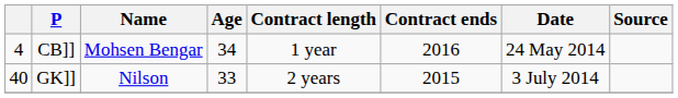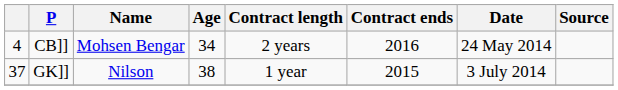CB]] | Contract length: 1 year -> 2 years
GK]] | column 1: 40 -> 37
GK]] | Age: 33 -> 38
GK]] | Contract length: 2 years -> 1 year
